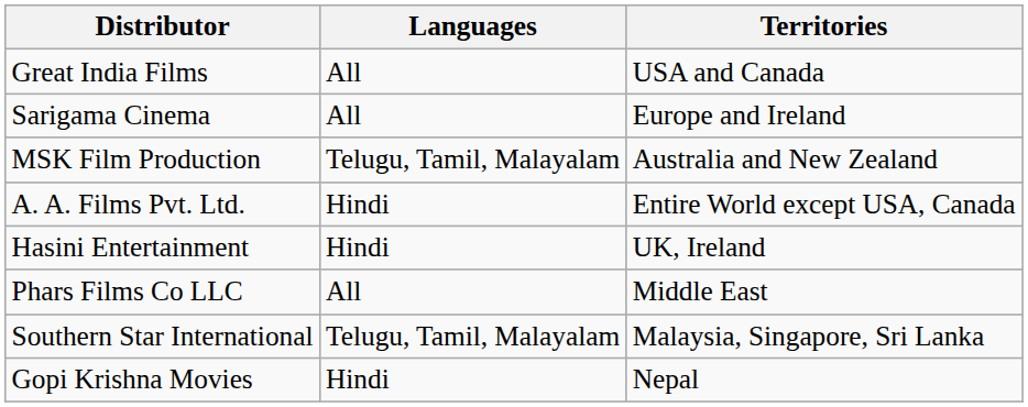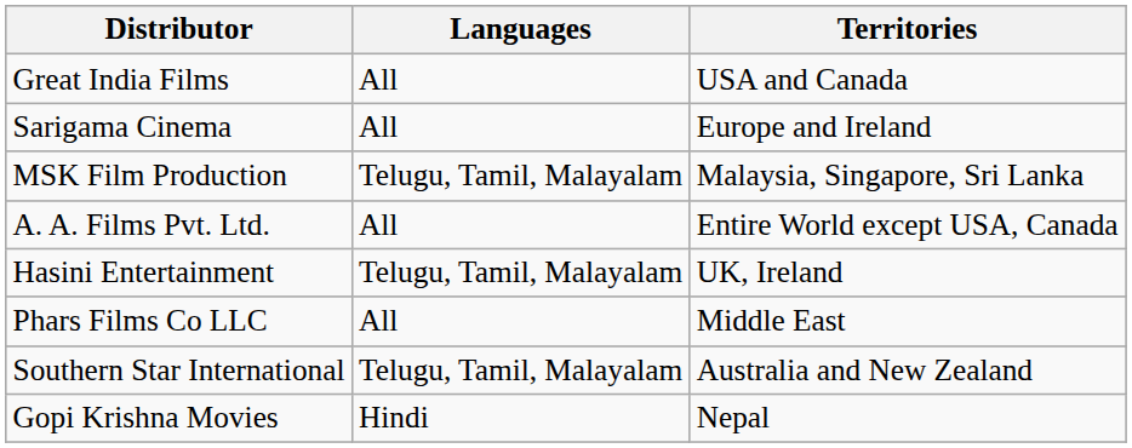MSK Film Production | Territories: Australia and New Zealand -> Malaysia, Singapore, Sri Lanka
A. A. Films Pvt. Ltd. | Languages: Hindi -> All
Hasini Entertainment | Languages: Hindi -> Telugu, Tamil, Malayalam
Southern Star International | Territories: Malaysia, Singapore, Sri Lanka -> Australia and New Zealand
